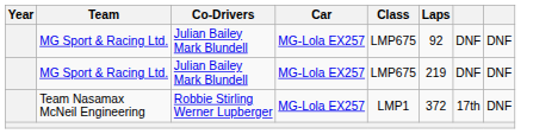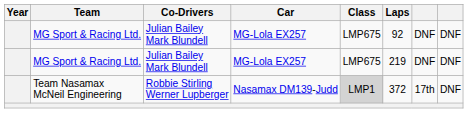Team Nasamax McNeil Engineering | Car: MG-Lola EX257 -> Nasamax DM139-Judd
Team Nasamax McNeil Engineering | Class: no background -> lightgrey background
